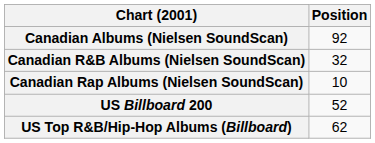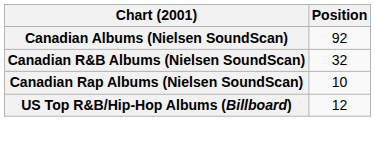- row: US Billboard 200 | 52
US Top R&B/Hip-Hop Albums (Billboard) | Position: 62 -> 12
